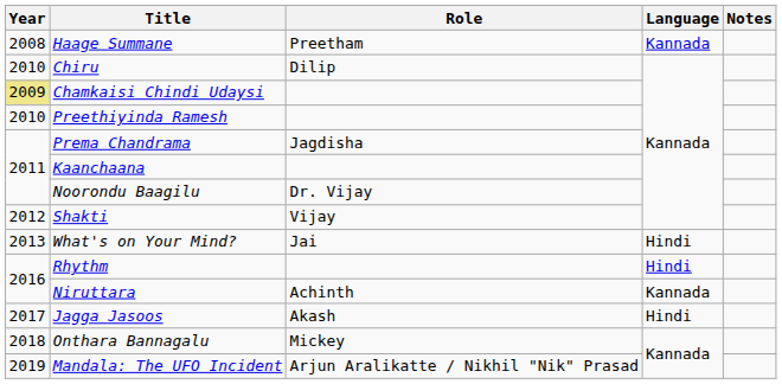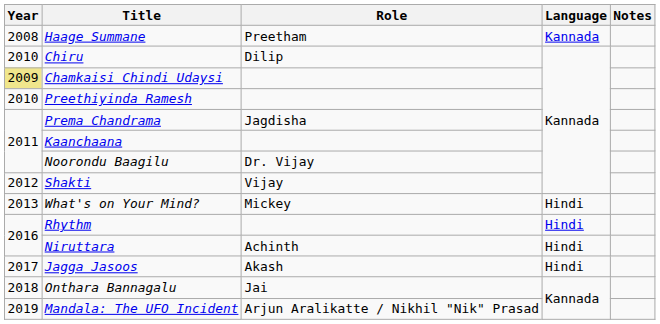What's on Your Mind? | Role: Jai -> Mickey
Niruttara | Language: Kannada -> Hindi
Onthara Bannagalu | Role: Mickey -> Jai
